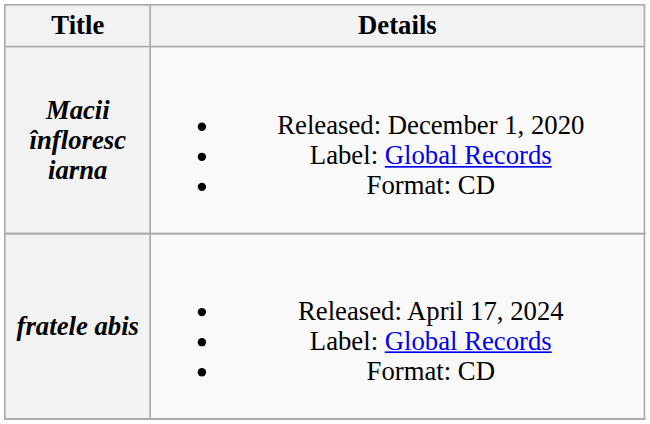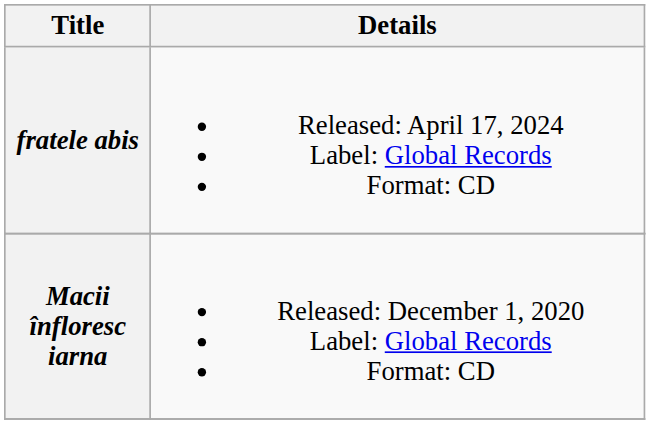rows swapped: Macii înfloresc iarna <-> fratele abis
